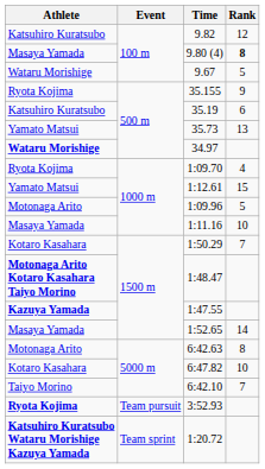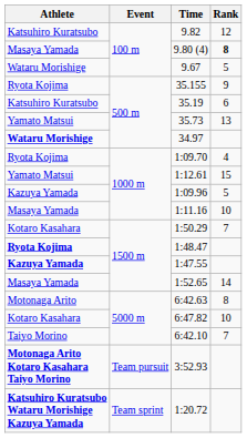1:09.96 | Athlete: Motonaga Arito -> Kazuya Yamada
1:48.47 | Athlete: Motonaga Arito Kotaro Kasahara Taiyo Morino -> Ryota Kojima
3:52.93 | Athlete: Ryota Kojima -> Motonaga Arito Kotaro Kasahara Taiyo Morino
